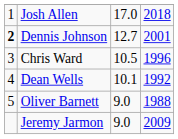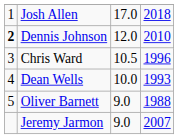Dennis Johnson | column 3: 12.7 -> 12.0
Dennis Johnson | column 4: 2001 -> 2010
Dean Wells | column 3: 10.1 -> 10.0
Dean Wells | column 4: 1992 -> 1993
Jeremy Jarmon | column 4: 2009 -> 2007
